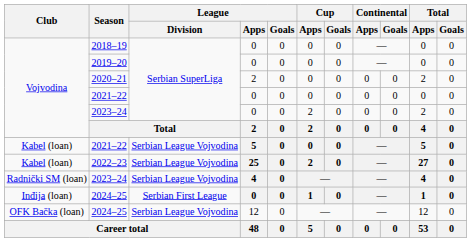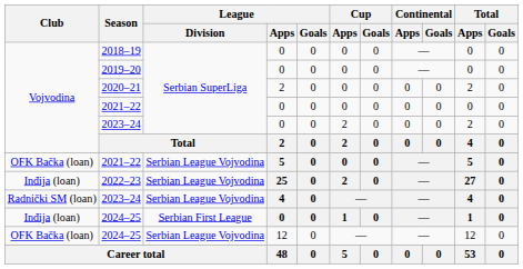2021–22 / 5 | Club: Kabel (loan) -> OFK Bačka (loan)
2022–23 | Club: Kabel (loan) -> Inđija (loan)
